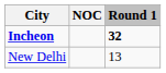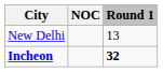rows swapped: Incheon <-> New Delhi
